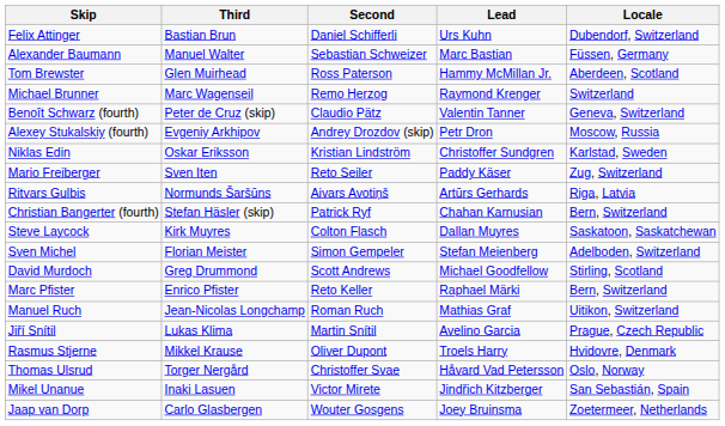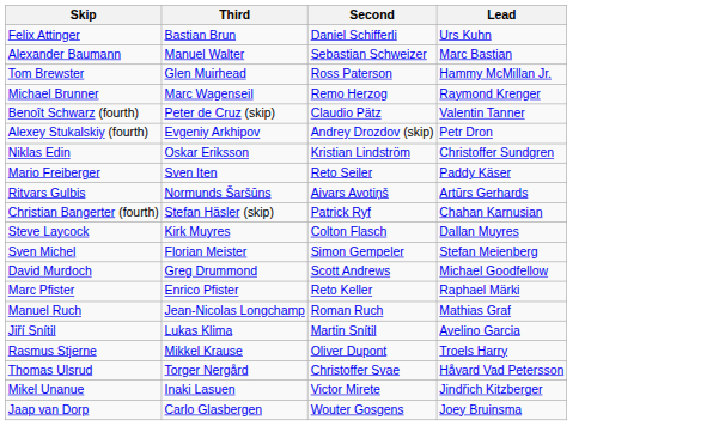- column: Locale | Dubendorf, Switzerland | Füssen, Germany | Aberdeen, Scotland | Switzerland | Geneva, Switzerland | Moscow, Russia | Karlstad, Sweden | Zug, Switzerland | Riga, Latvia | Bern, Switzerland | Saskatoon, Saskatchewan | Adelboden, Switzerland | Stirling, Scotland | Bern, Switzerland | Uitikon, Switzerland | Prague, Czech Republic | Hvidovre, Denmark | Oslo, Norway | San Sebastián, Spain | Zoetermeer, Netherlands
